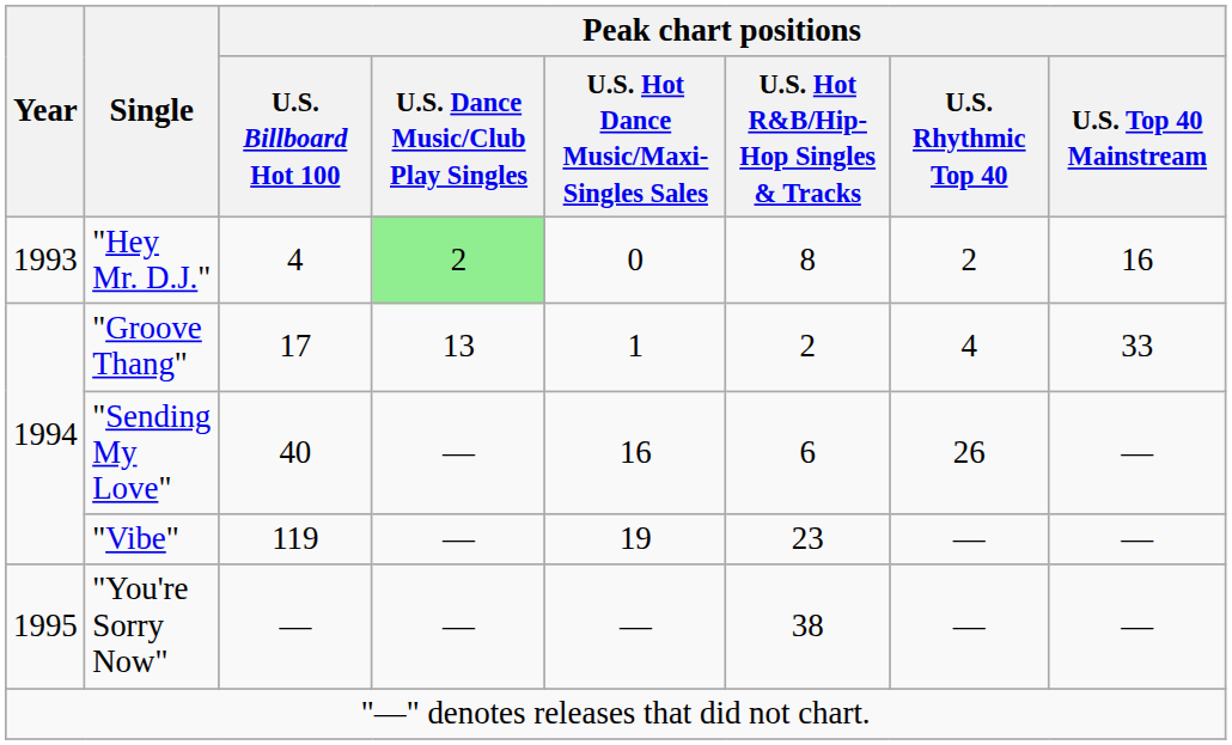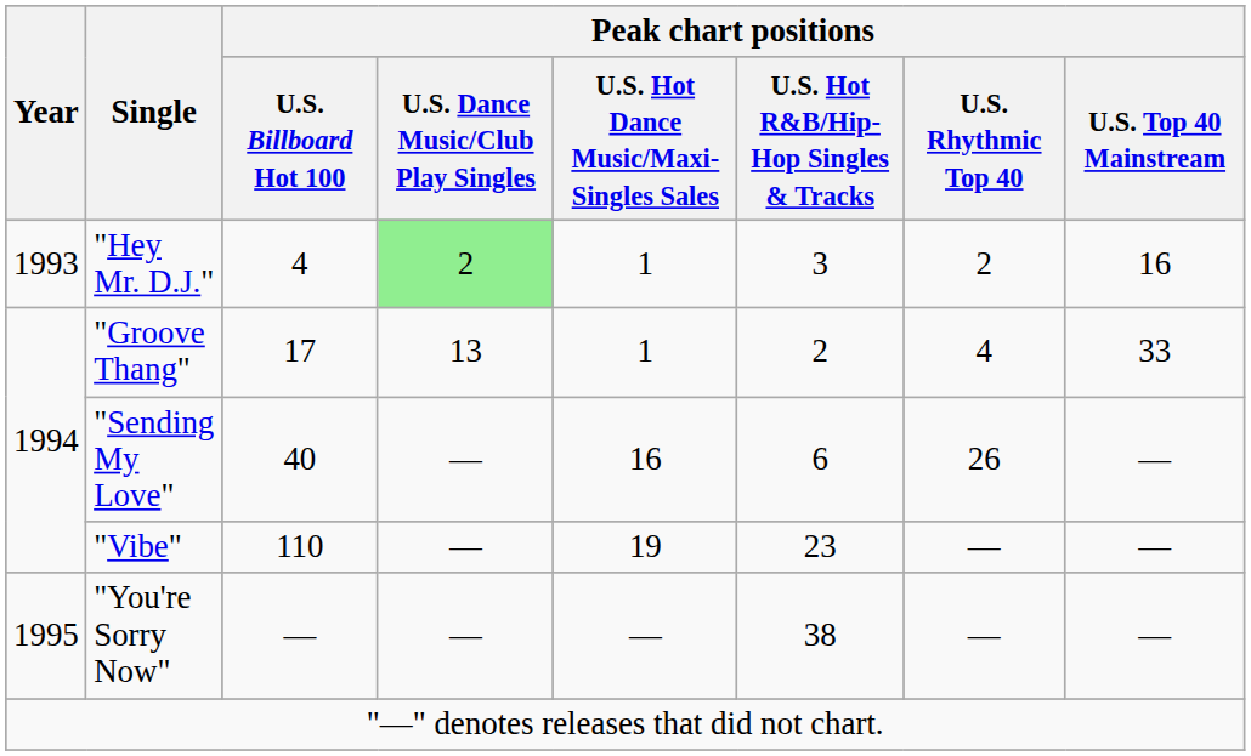"Hey Mr. D.J." | column 5: 0 -> 1
"Hey Mr. D.J." | Peak chart positions / U.S. Hot R&B/Hip-Hop Singles & Tracks: 8 -> 3
"Vibe" | Peak chart positions / U.S. Billboard Hot 100: 119 -> 110
